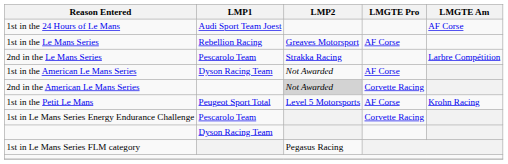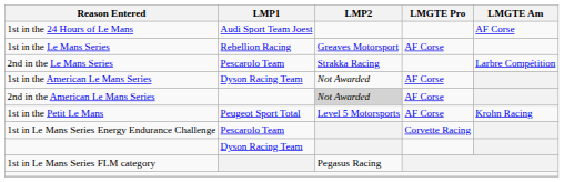2nd in the American Le Mans Series | LMGTE Pro: Corvette Racing -> AF Corse
